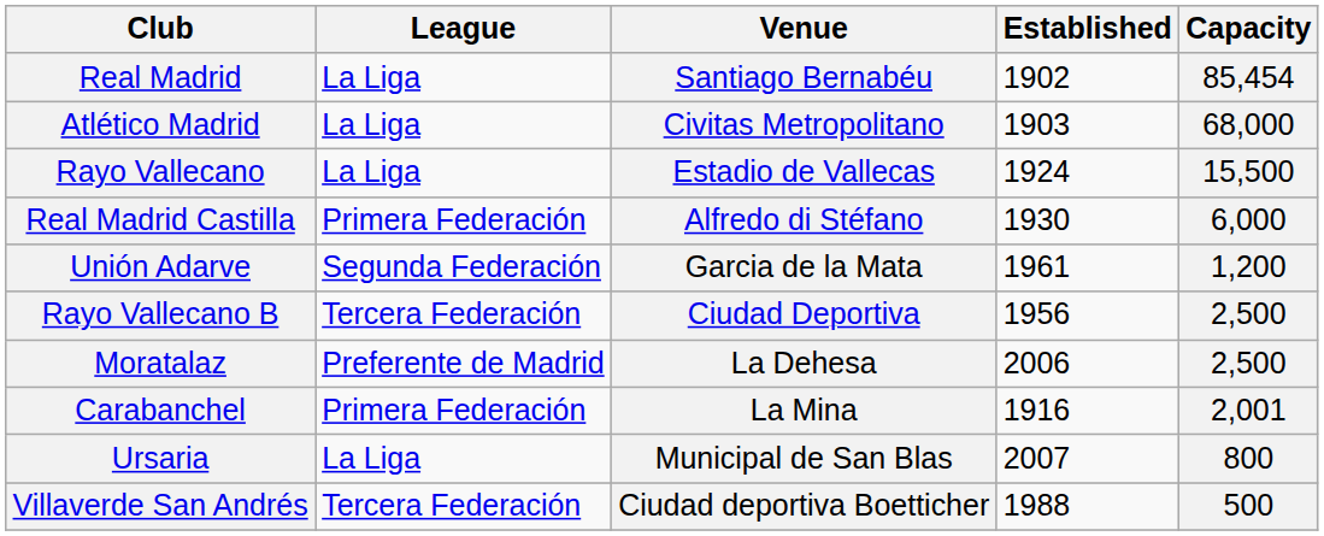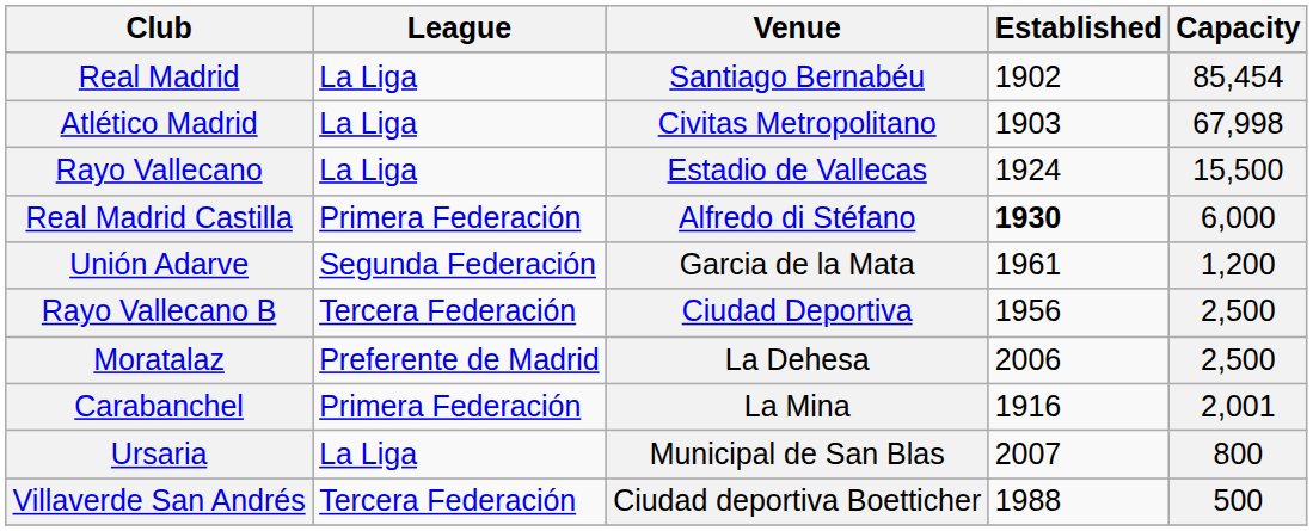Atlético Madrid | Capacity: 68,000 -> 67,998
Real Madrid Castilla | Established: normal -> bold
